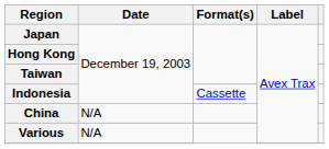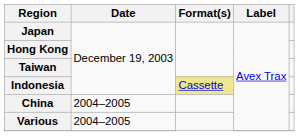Indonesia | Format(s): no background -> khaki background
China | Date: N/A -> 2004–2005
Various | Date: N/A -> 2004–2005
